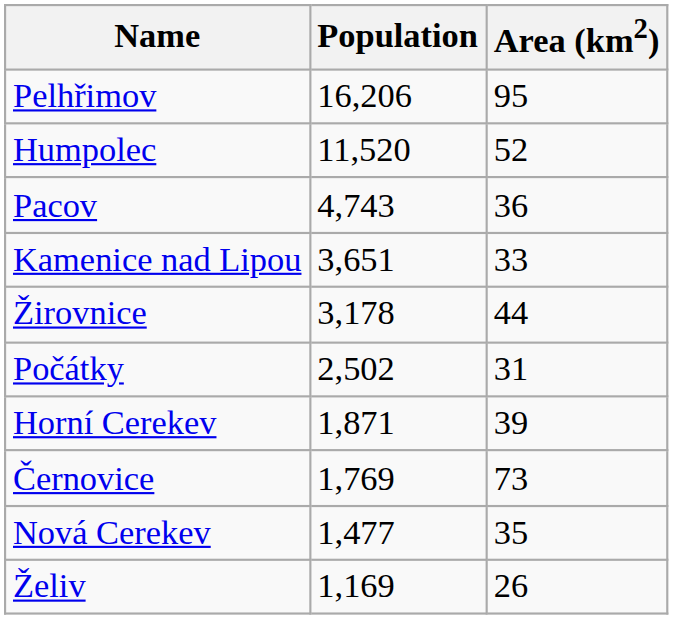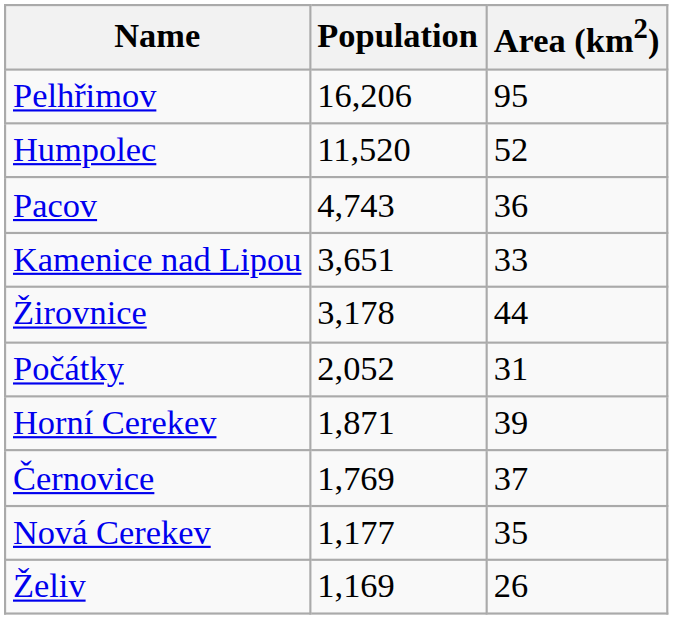Počátky | Population: 2,502 -> 2,052
Černovice | Area (km2): 73 -> 37
Nová Cerekev | Population: 1,477 -> 1,177
